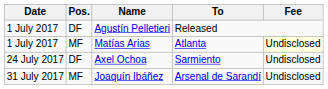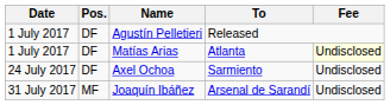Matías Arias | Pos.: MF -> DF
